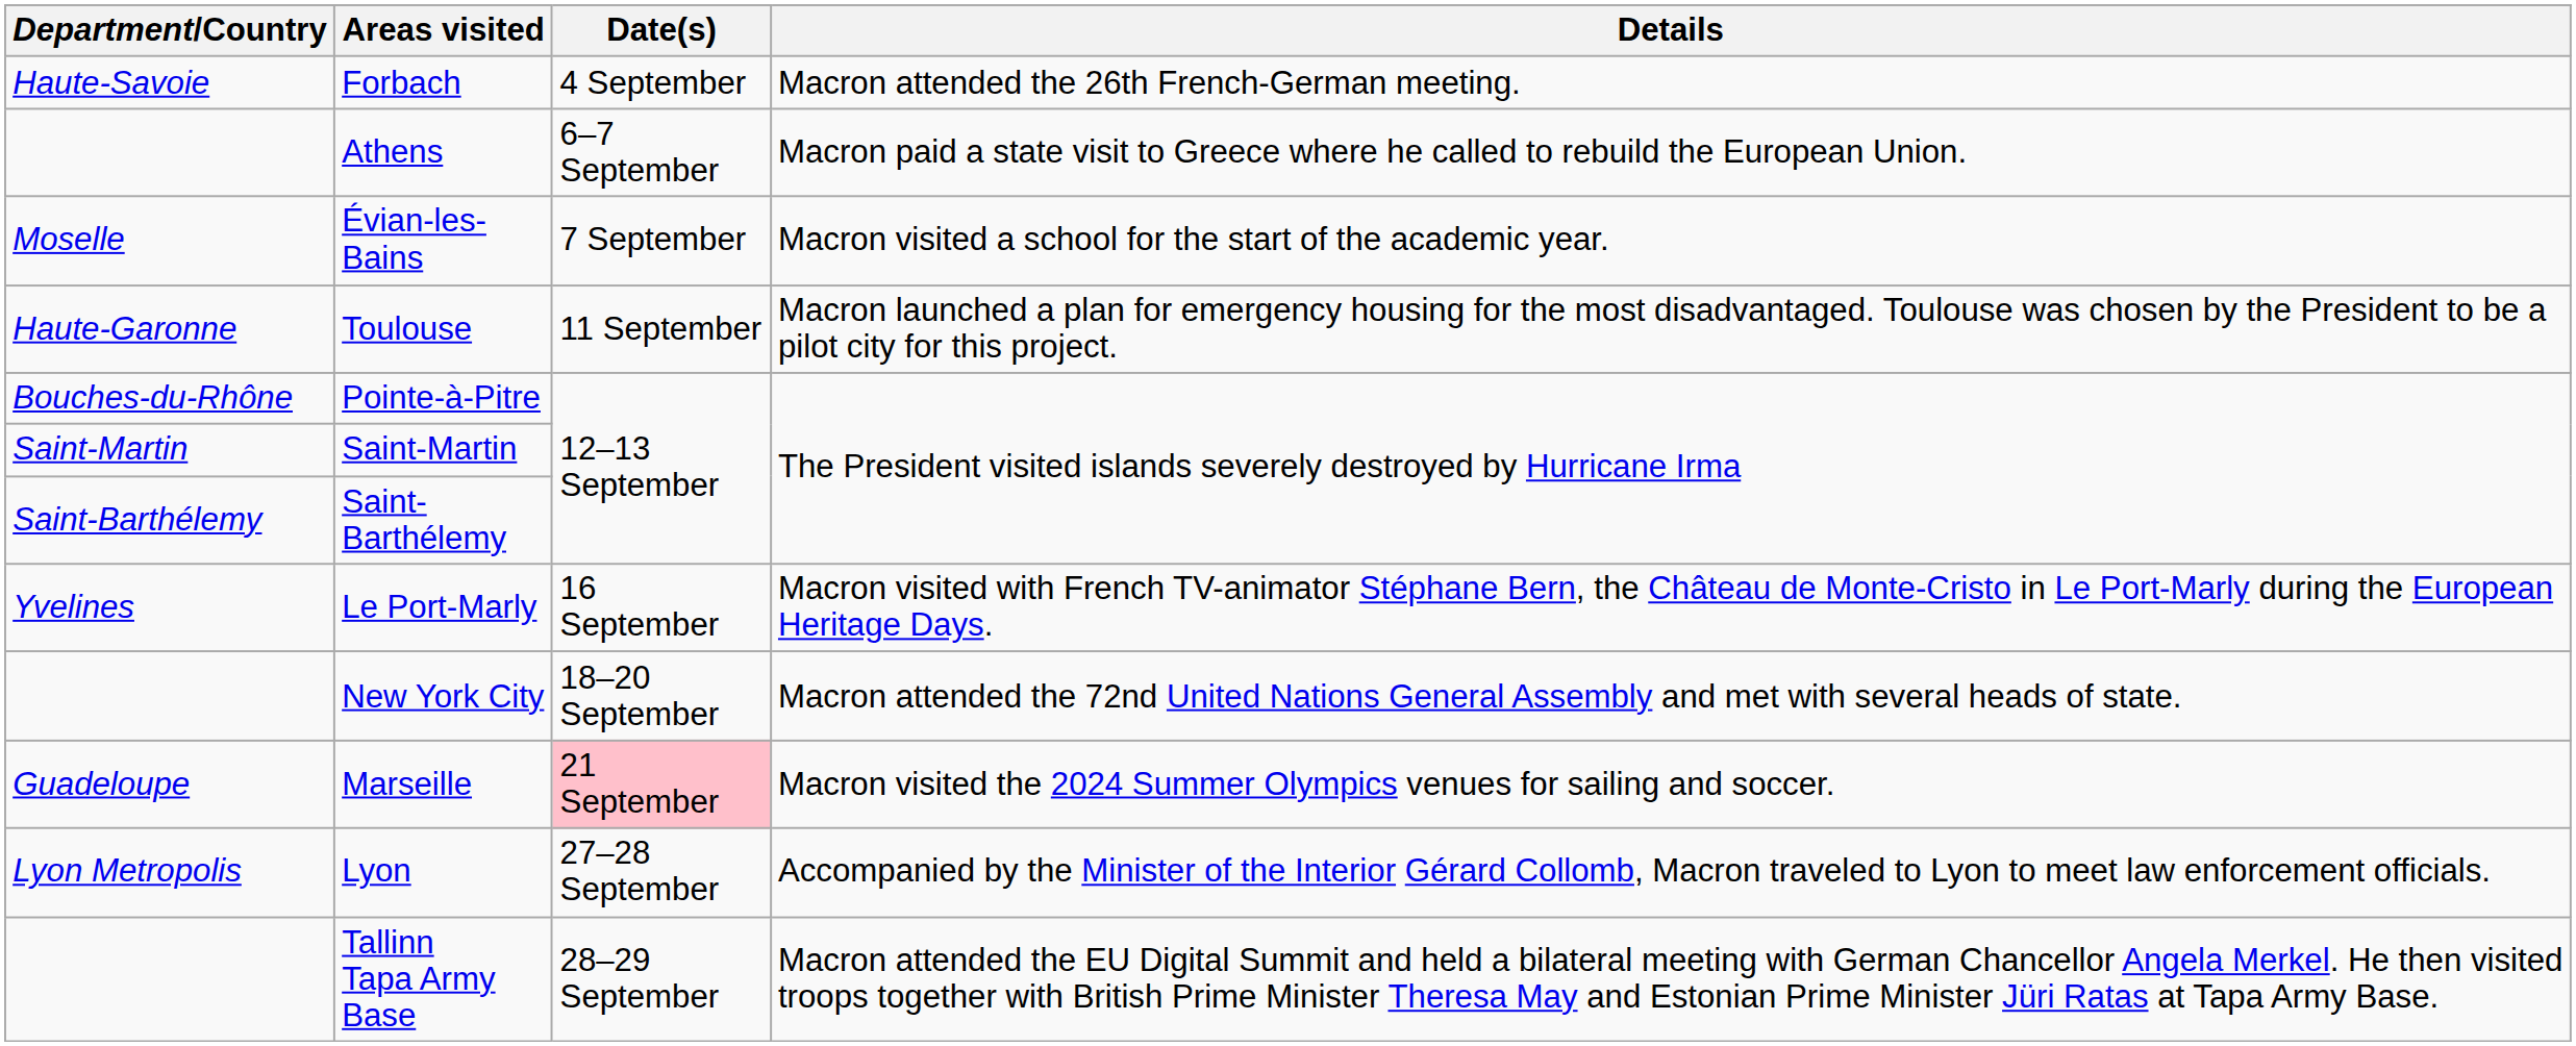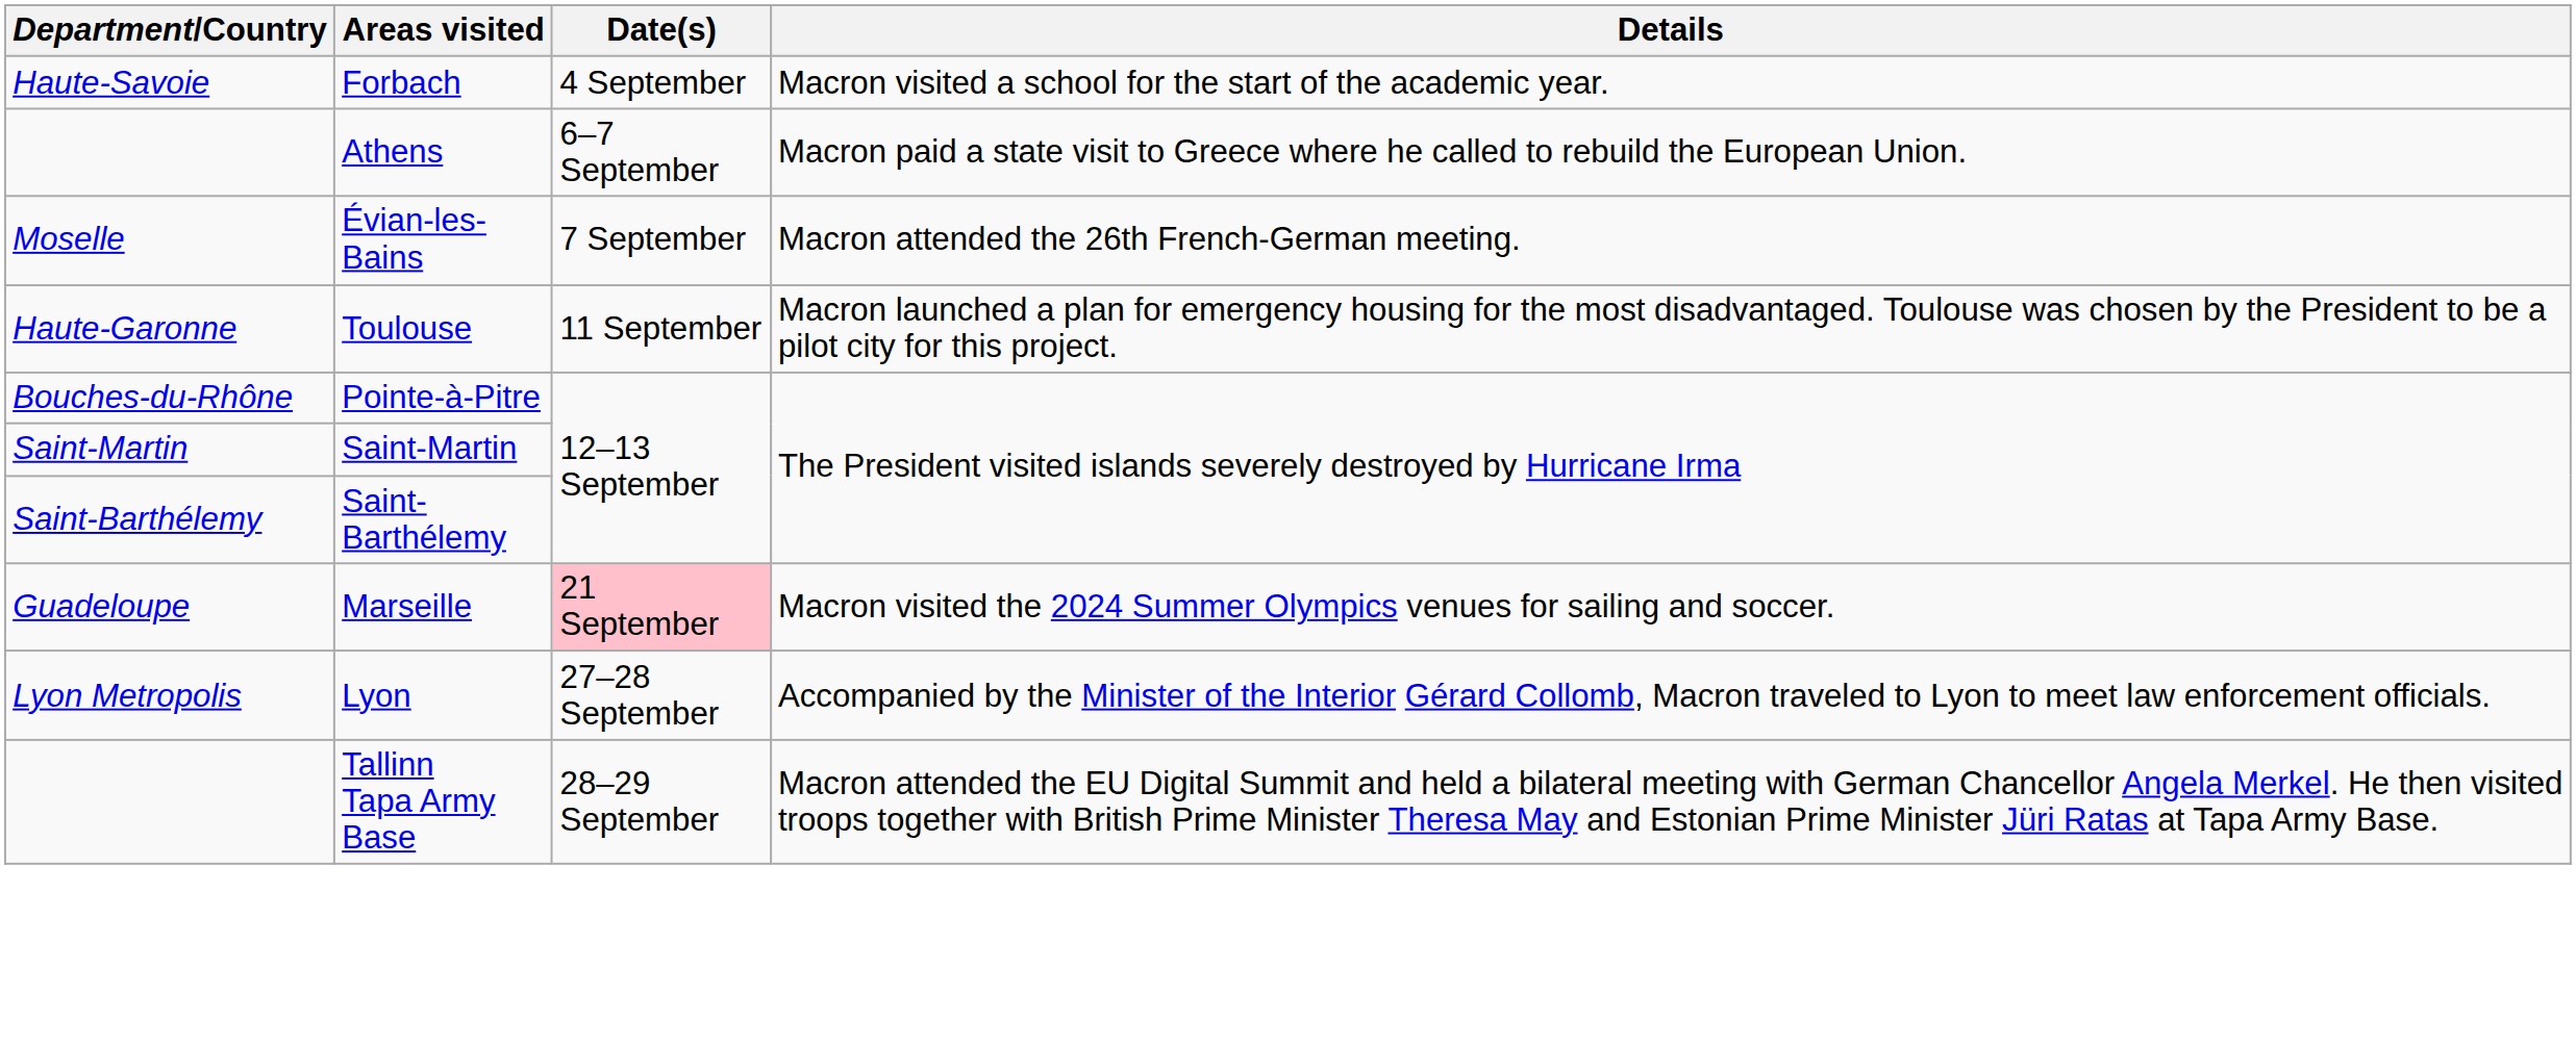Forbach | Details: Macron attended the 26th French-German meeting. -> Macron visited a school for the start of the academic year.
Évian-les-Bains | Details: Macron visited a school for the start of the academic year. -> Macron attended the 26th French-German meeting.
- row: Yvelines | Le Port-Marly | 16 September | Macron visited with French TV-animator Stéphane Bern, the Château de Monte-Cristo in Le Port-Marly during the European Heritage Days.
- row: New York City | 18–20 September | Macron attended the 72nd United Nations General Assembly and met with several heads of state.
